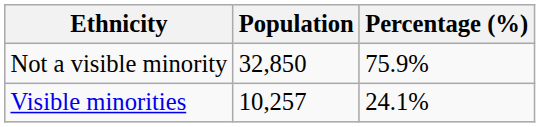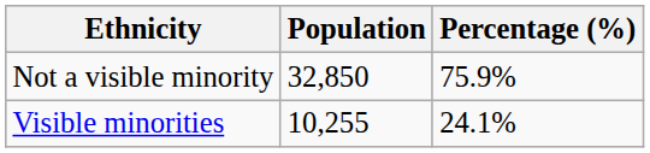Visible minorities | Population: 10,257 -> 10,255
